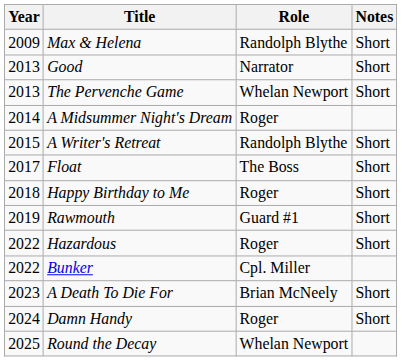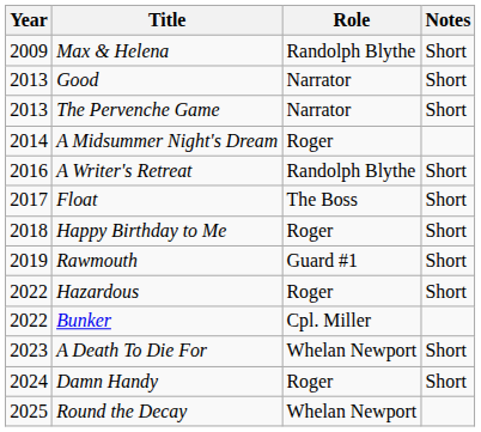The Pervenche Game | Role: Whelan Newport -> Narrator
A Writer's Retreat | Year: 2015 -> 2016
A Death To Die For | Role: Brian McNeely -> Whelan Newport
